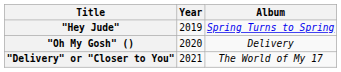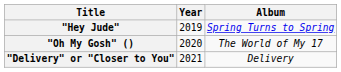"Oh My Gosh" () | Album: Delivery -> The World of My 17
"Delivery" or "Closer to You" | Album: The World of My 17 -> Delivery
